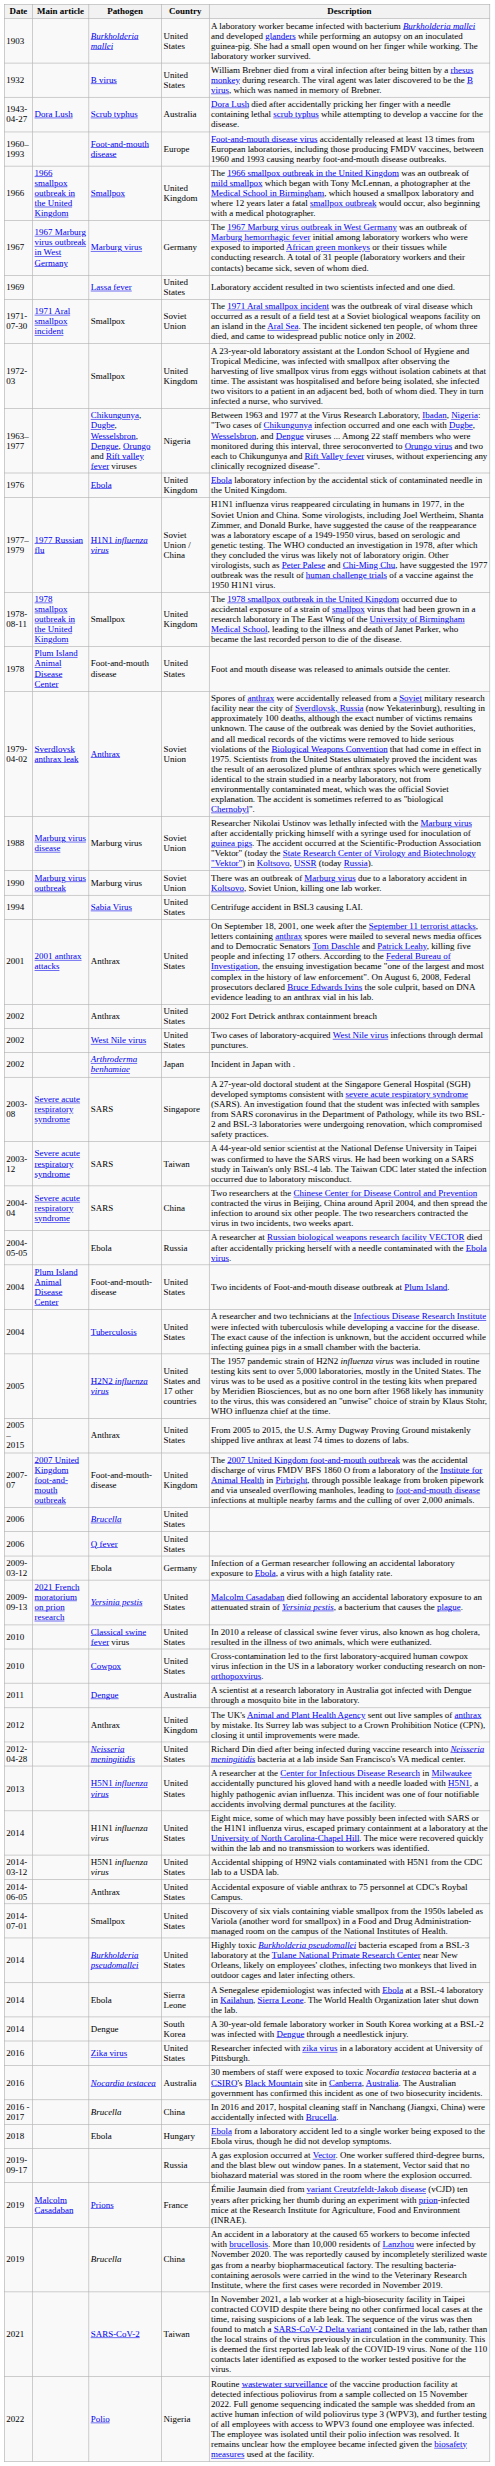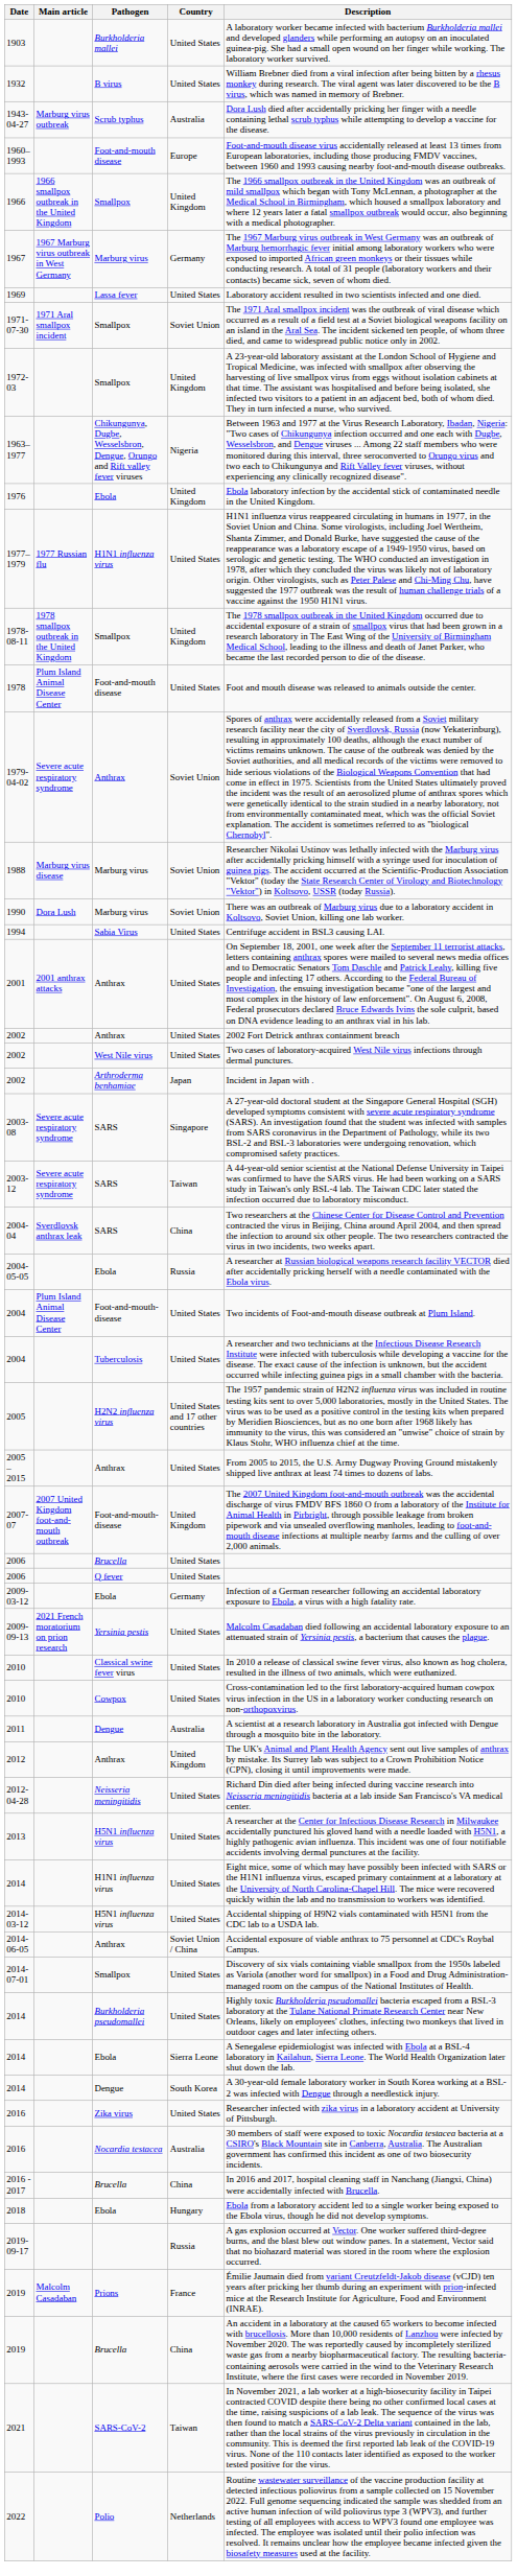1943-04-27 | Main article: Dora Lush -> Marburg virus outbreak
1977–1979 | Country: Soviet Union / China -> United States
1979-04-02 | Main article: Sverdlovsk anthrax leak -> Severe acute respiratory syndrome
1990 | Main article: Marburg virus outbreak -> Dora Lush
2004-04 | Main article: Severe acute respiratory syndrome -> Sverdlovsk anthrax leak
2014-06-05 | Country: United States -> Soviet Union / China
2022 | Country: Nigeria -> Netherlands
